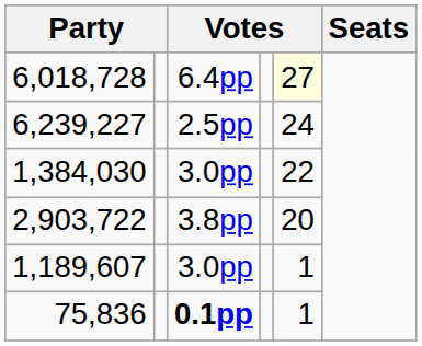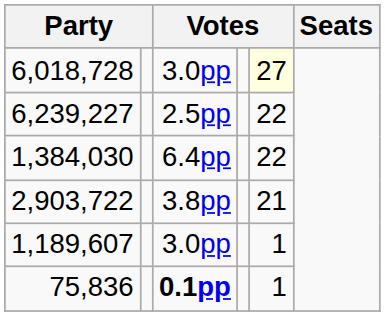6,018,728 | column 3: 6.4pp -> 3.0pp
6,239,227 | column 5: 24 -> 22
1,384,030 | column 3: 3.0pp -> 6.4pp
2,903,722 | column 5: 20 -> 21
